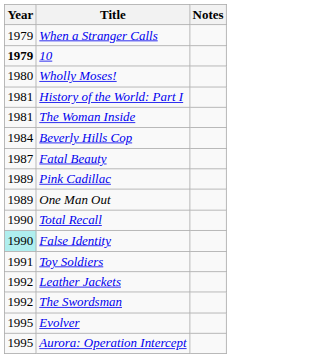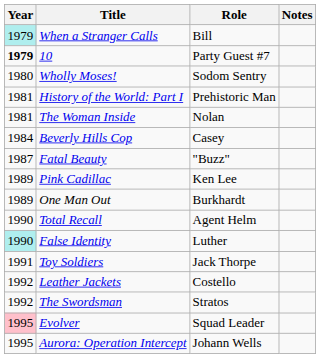+ column: Role | Bill | Party Guest #7 | Sodom Sentry | Prehistoric Man | Nolan | Casey | "Buzz" | Ken Lee | Burkhardt | Agent Helm | Luther | Jack Thorpe | Costello | Stratos | Squad Leader | Johann Wells
When a Stranger Calls | Year: no background -> paleturquoise background
Evolver | Year: no background -> pink background
